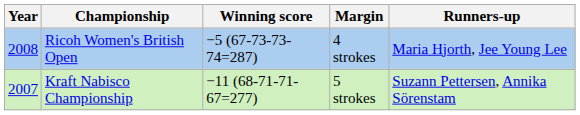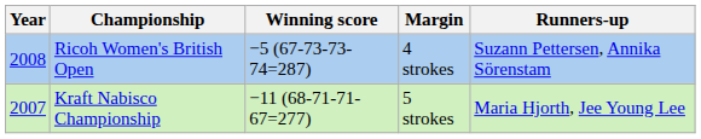Ricoh Women's British Open | Runners-up: Maria Hjorth, Jee Young Lee -> Suzann Pettersen, Annika Sörenstam
Kraft Nabisco Championship | Runners-up: Suzann Pettersen, Annika Sörenstam -> Maria Hjorth, Jee Young Lee
